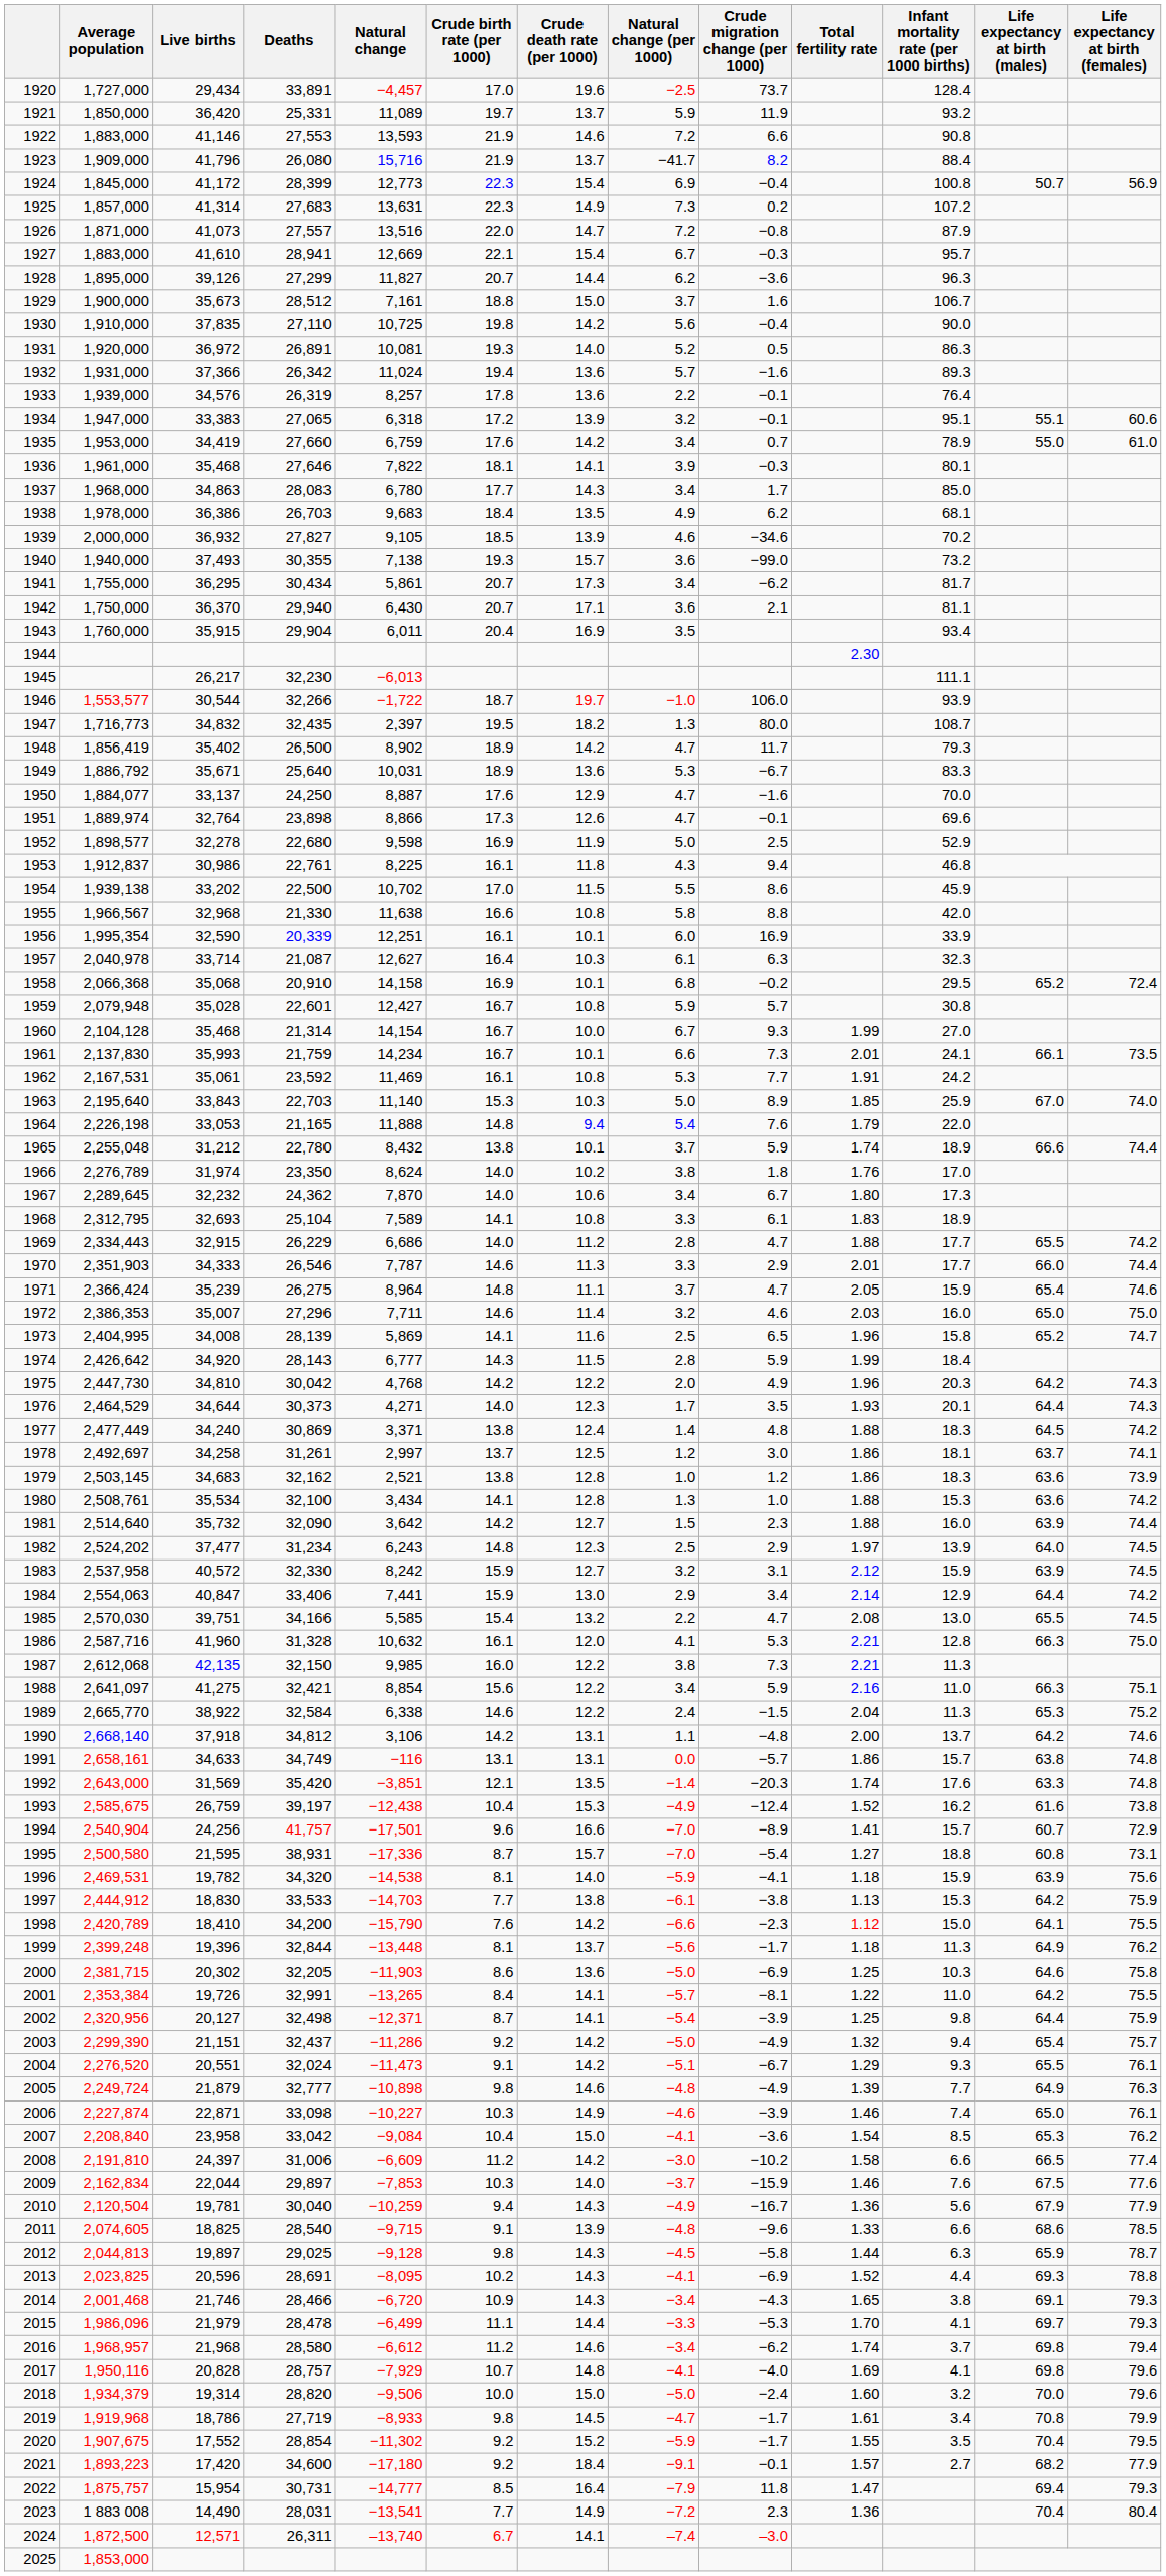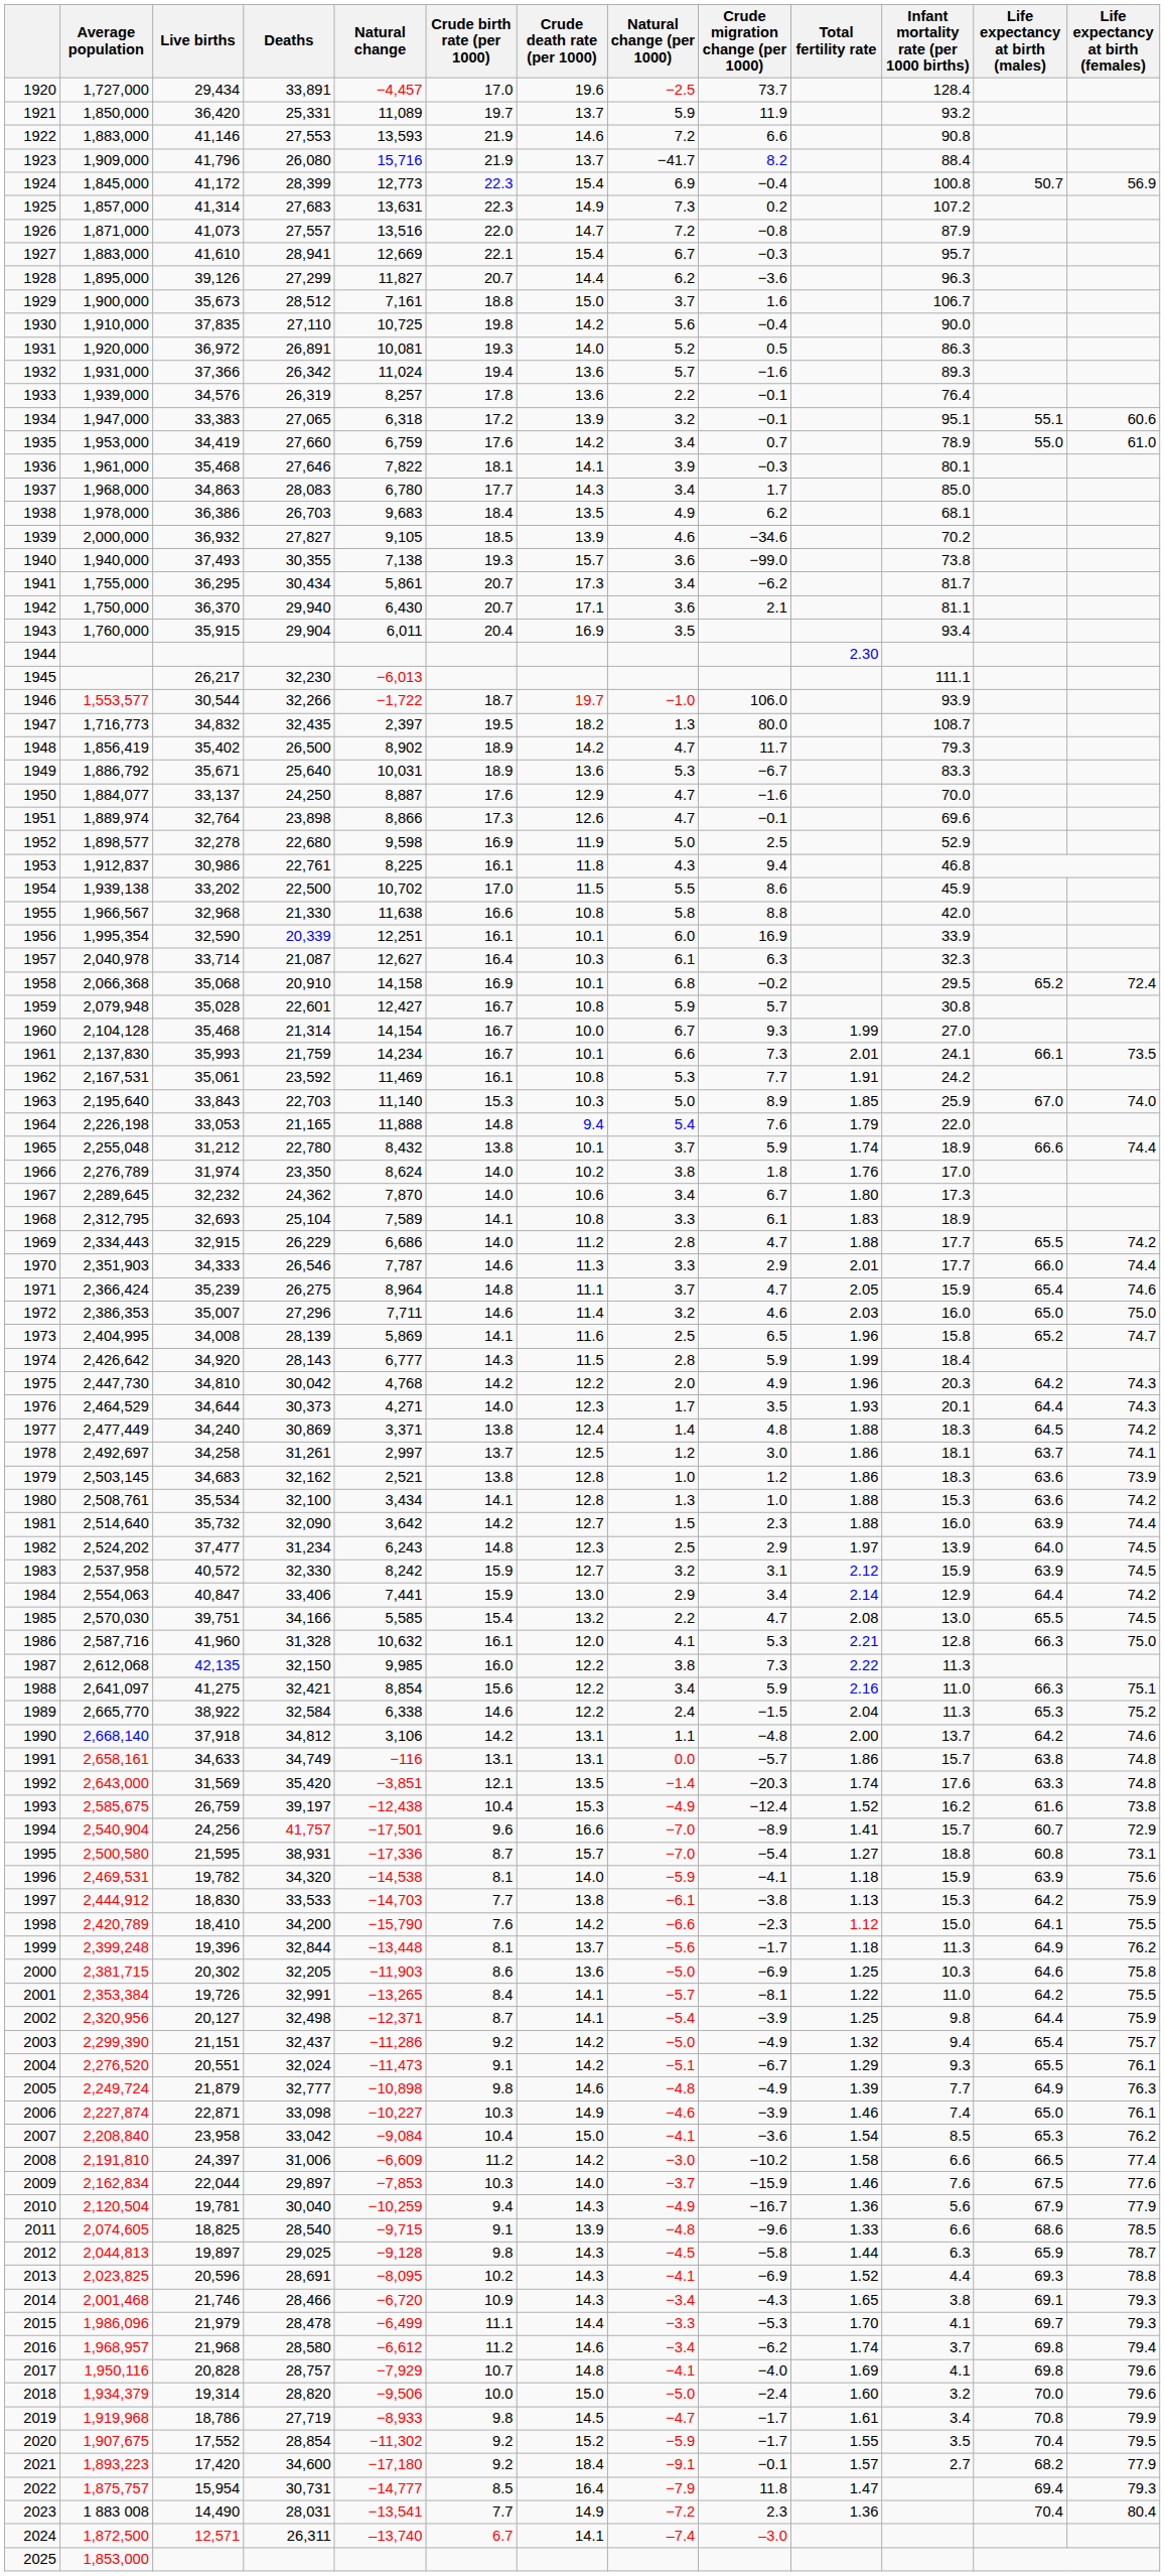1940 | Infant mortality rate (per 1000 births): 73.2 -> 73.8
1987 | Total fertility rate: 2.21 -> 2.22
